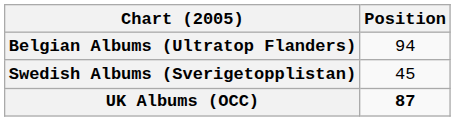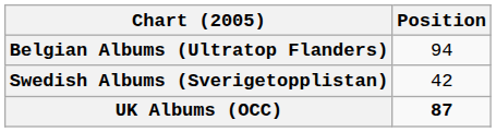Swedish Albums (Sverigetopplistan) | Position: 45 -> 42
